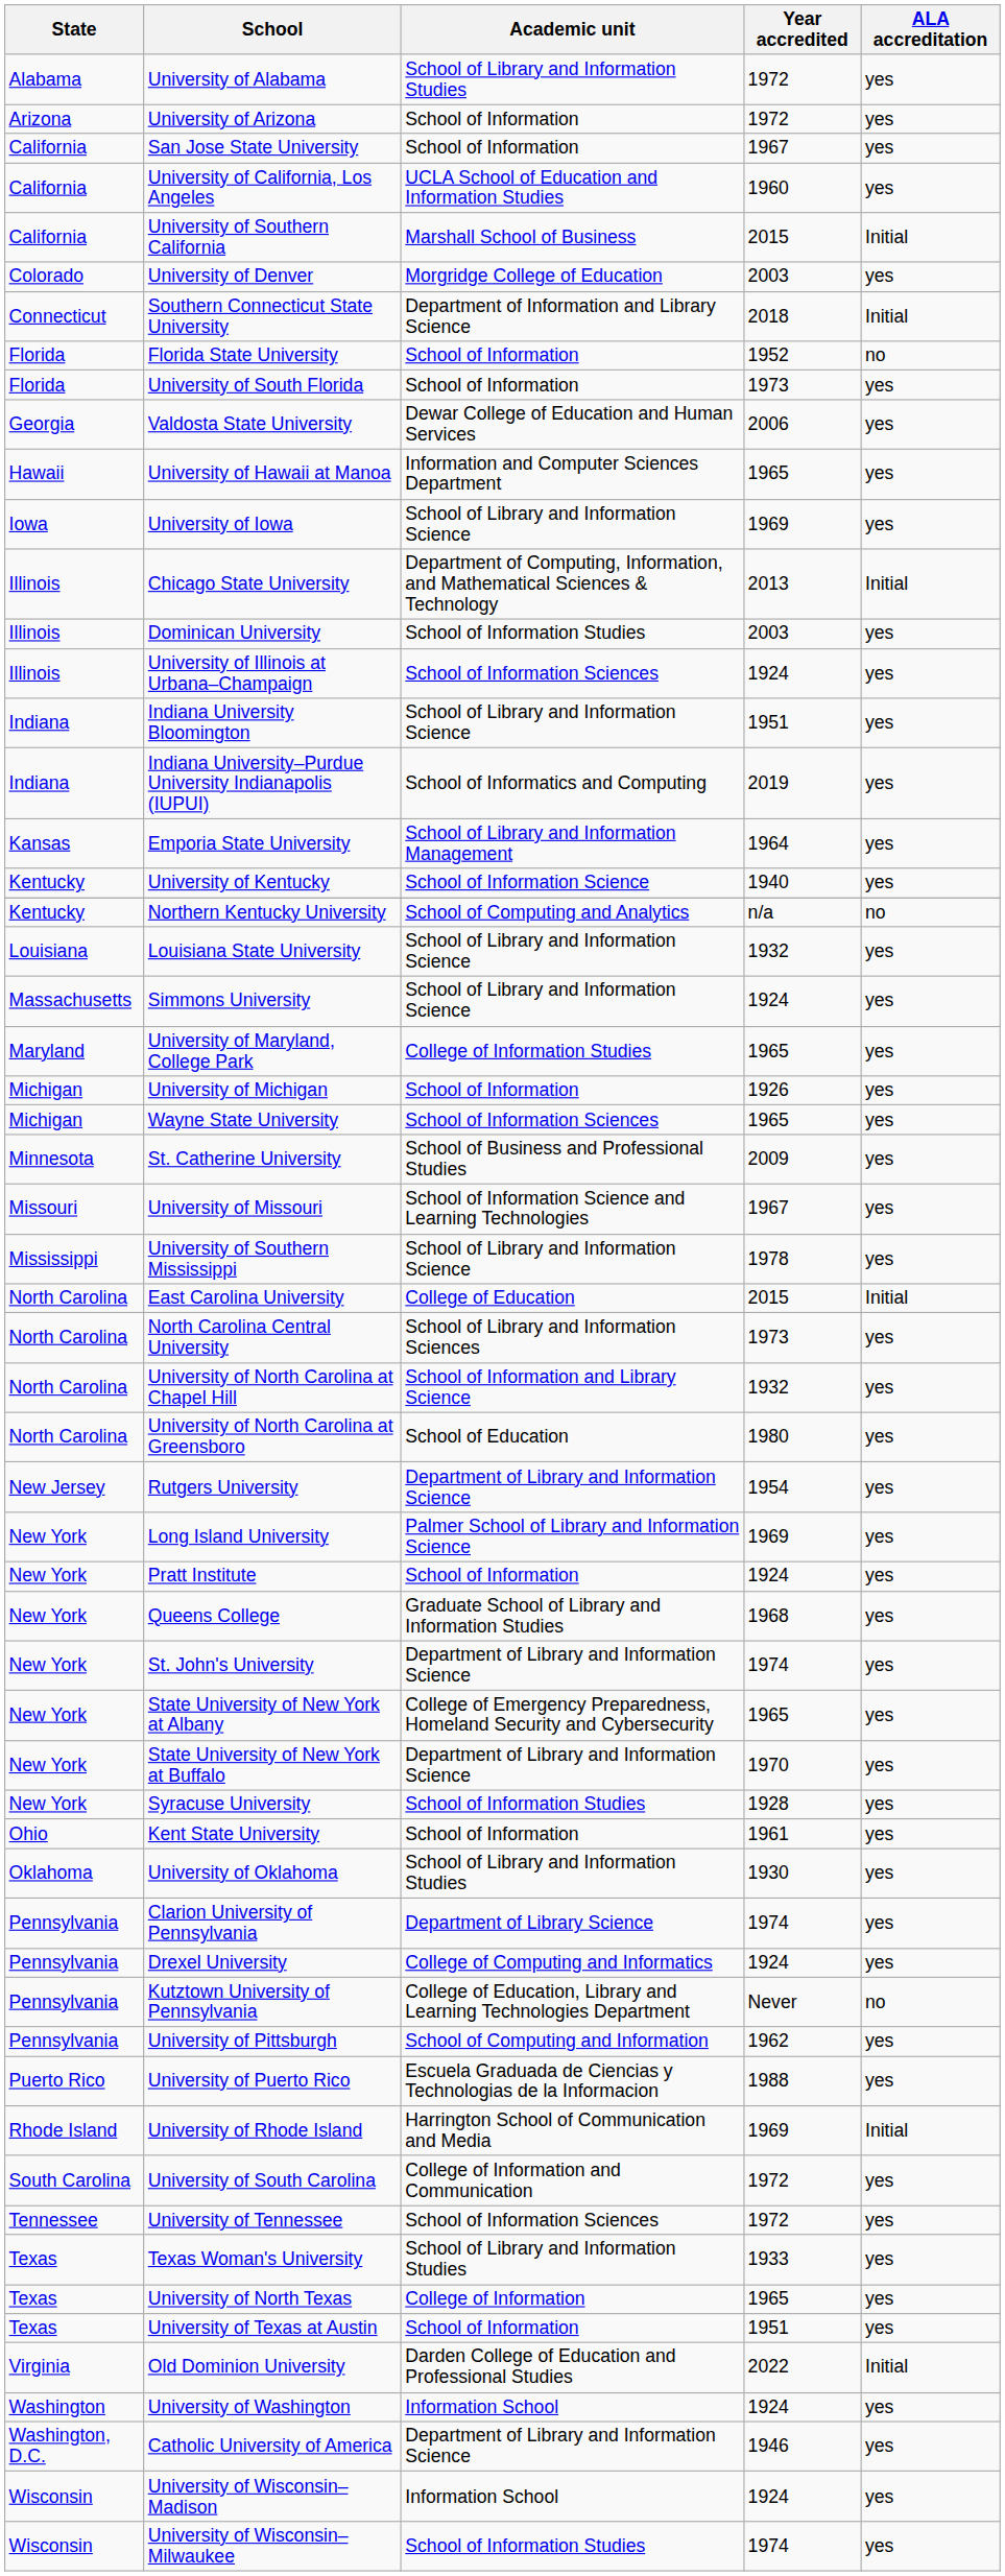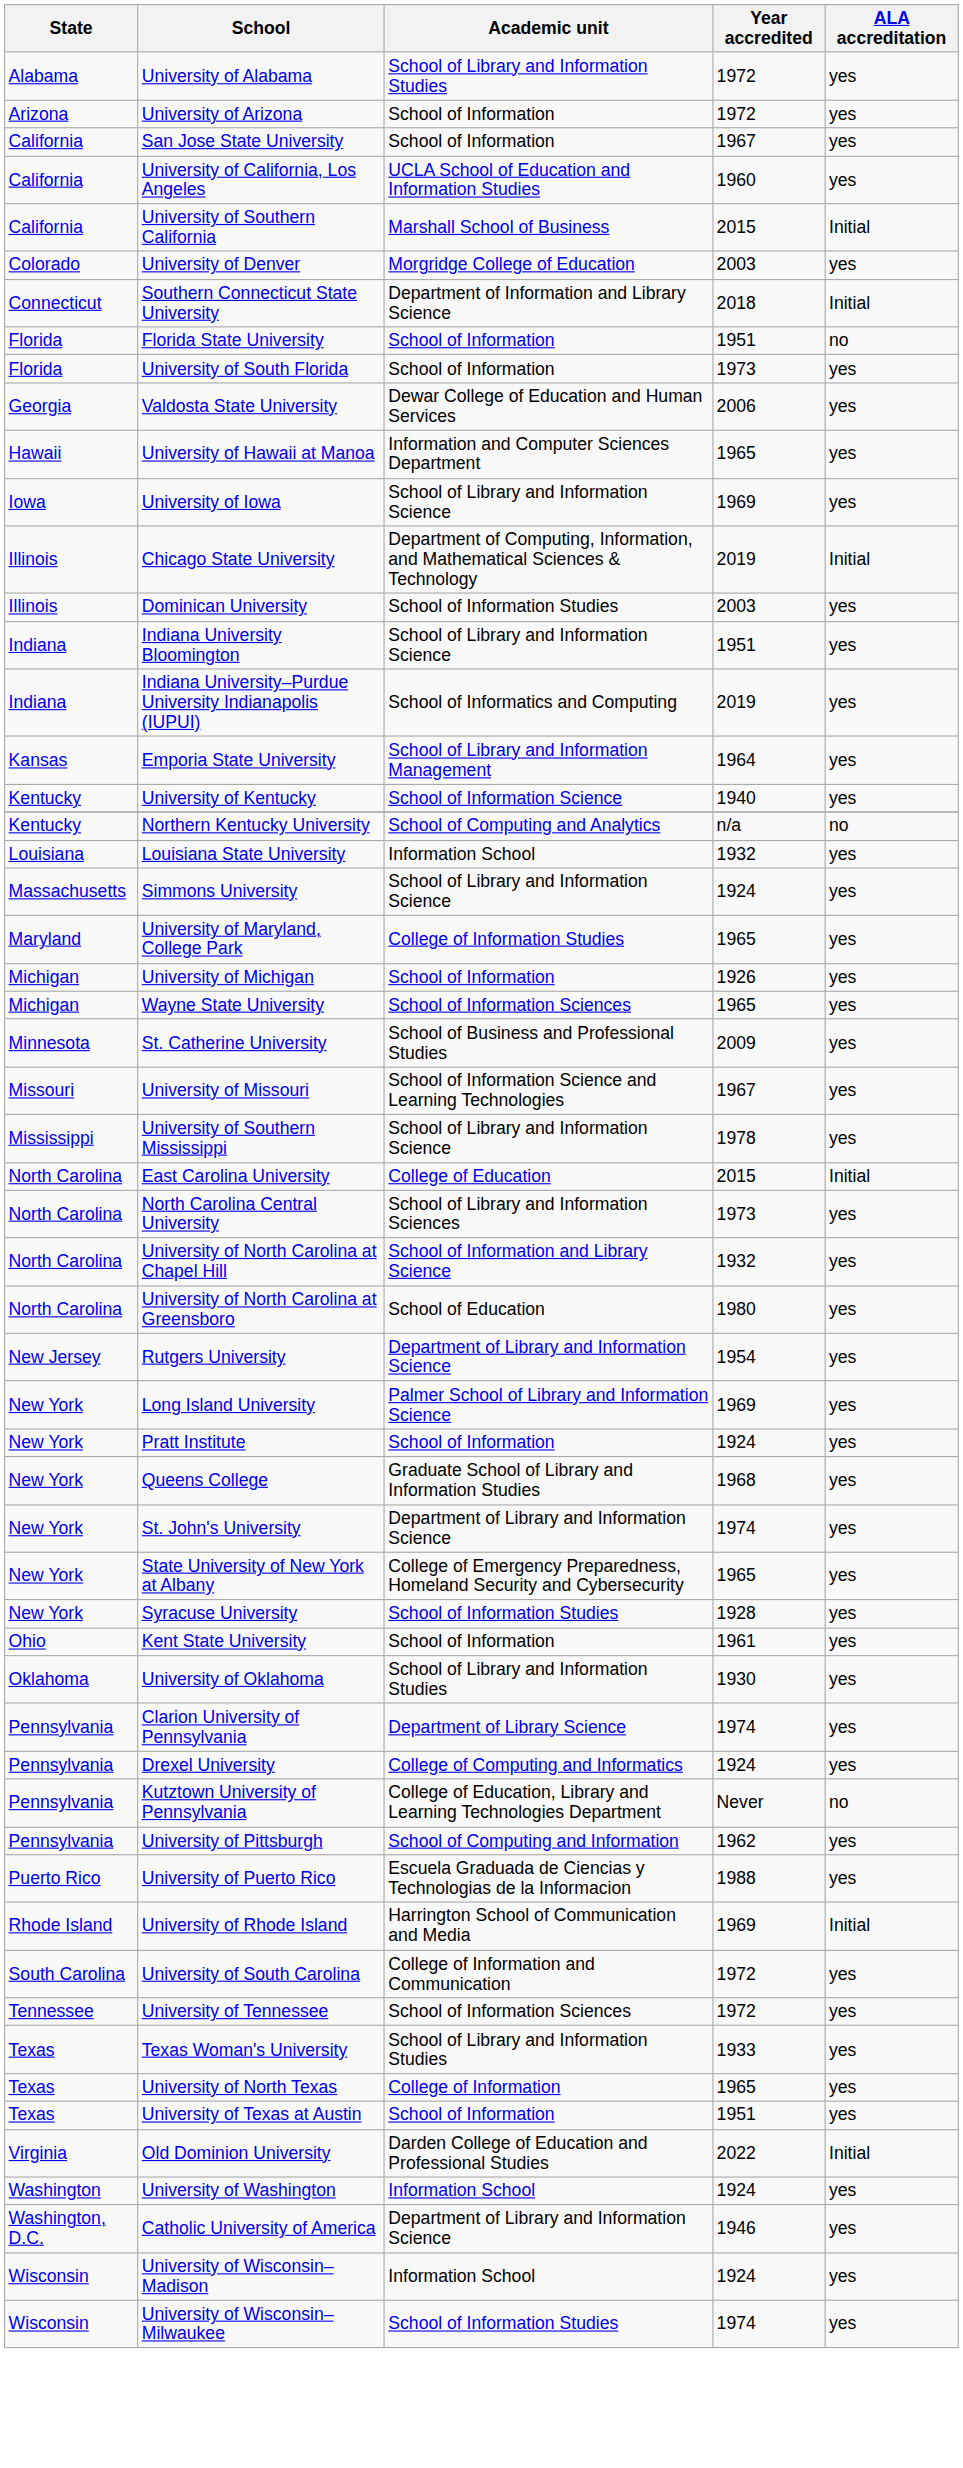Florida State University | Year accredited: 1952 -> 1951
Chicago State University | Year accredited: 2013 -> 2019
- row: Illinois | University of Illinois at Urbana–Champaign | School of Information Sciences | 1924 | yes
Louisiana State University | Academic unit: School of Library and Information Science -> Information School
- row: New York | State University of New York at Buffalo | Department of Library and Information Science | 1970 | yes
